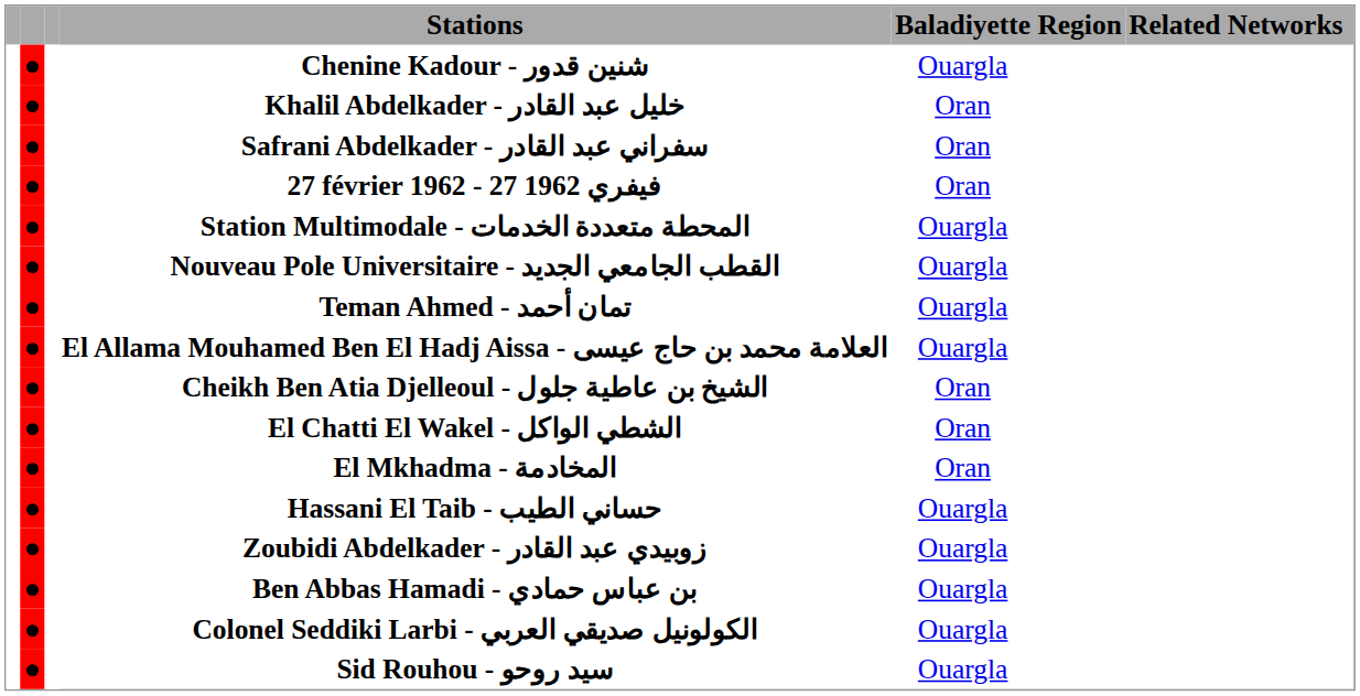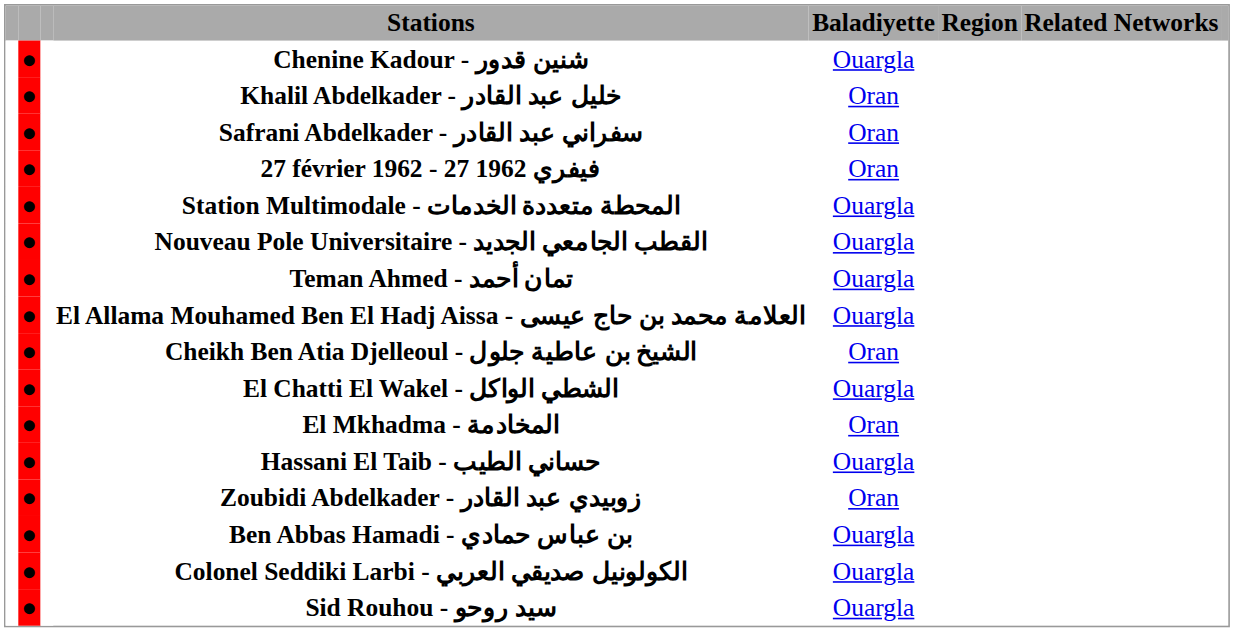El Chatti El Wakel - الشطي الواكل | Baladiyette: Oran -> Ouargla
Zoubidi Abdelkader - زوبيدي عبد القادر | Baladiyette: Ouargla -> Oran
